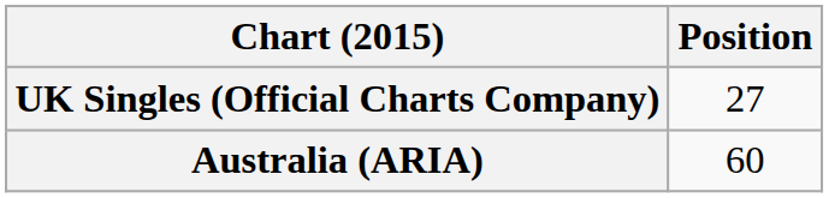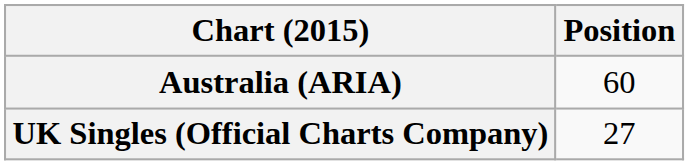rows swapped: Australia (ARIA) <-> UK Singles (Official Charts Company)
